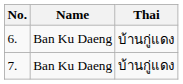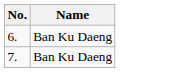- column: Thai | บ้านกู่แดง | บ้านกู่แดง
